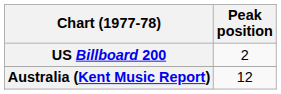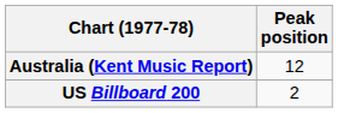rows swapped: Australia (Kent Music Report) <-> US Billboard 200
